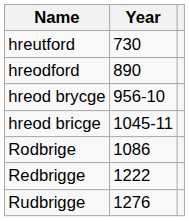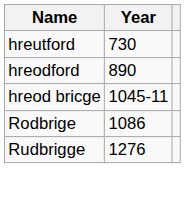- row: hreod brycge | 956-10
- row: Redbrigge | 1222
